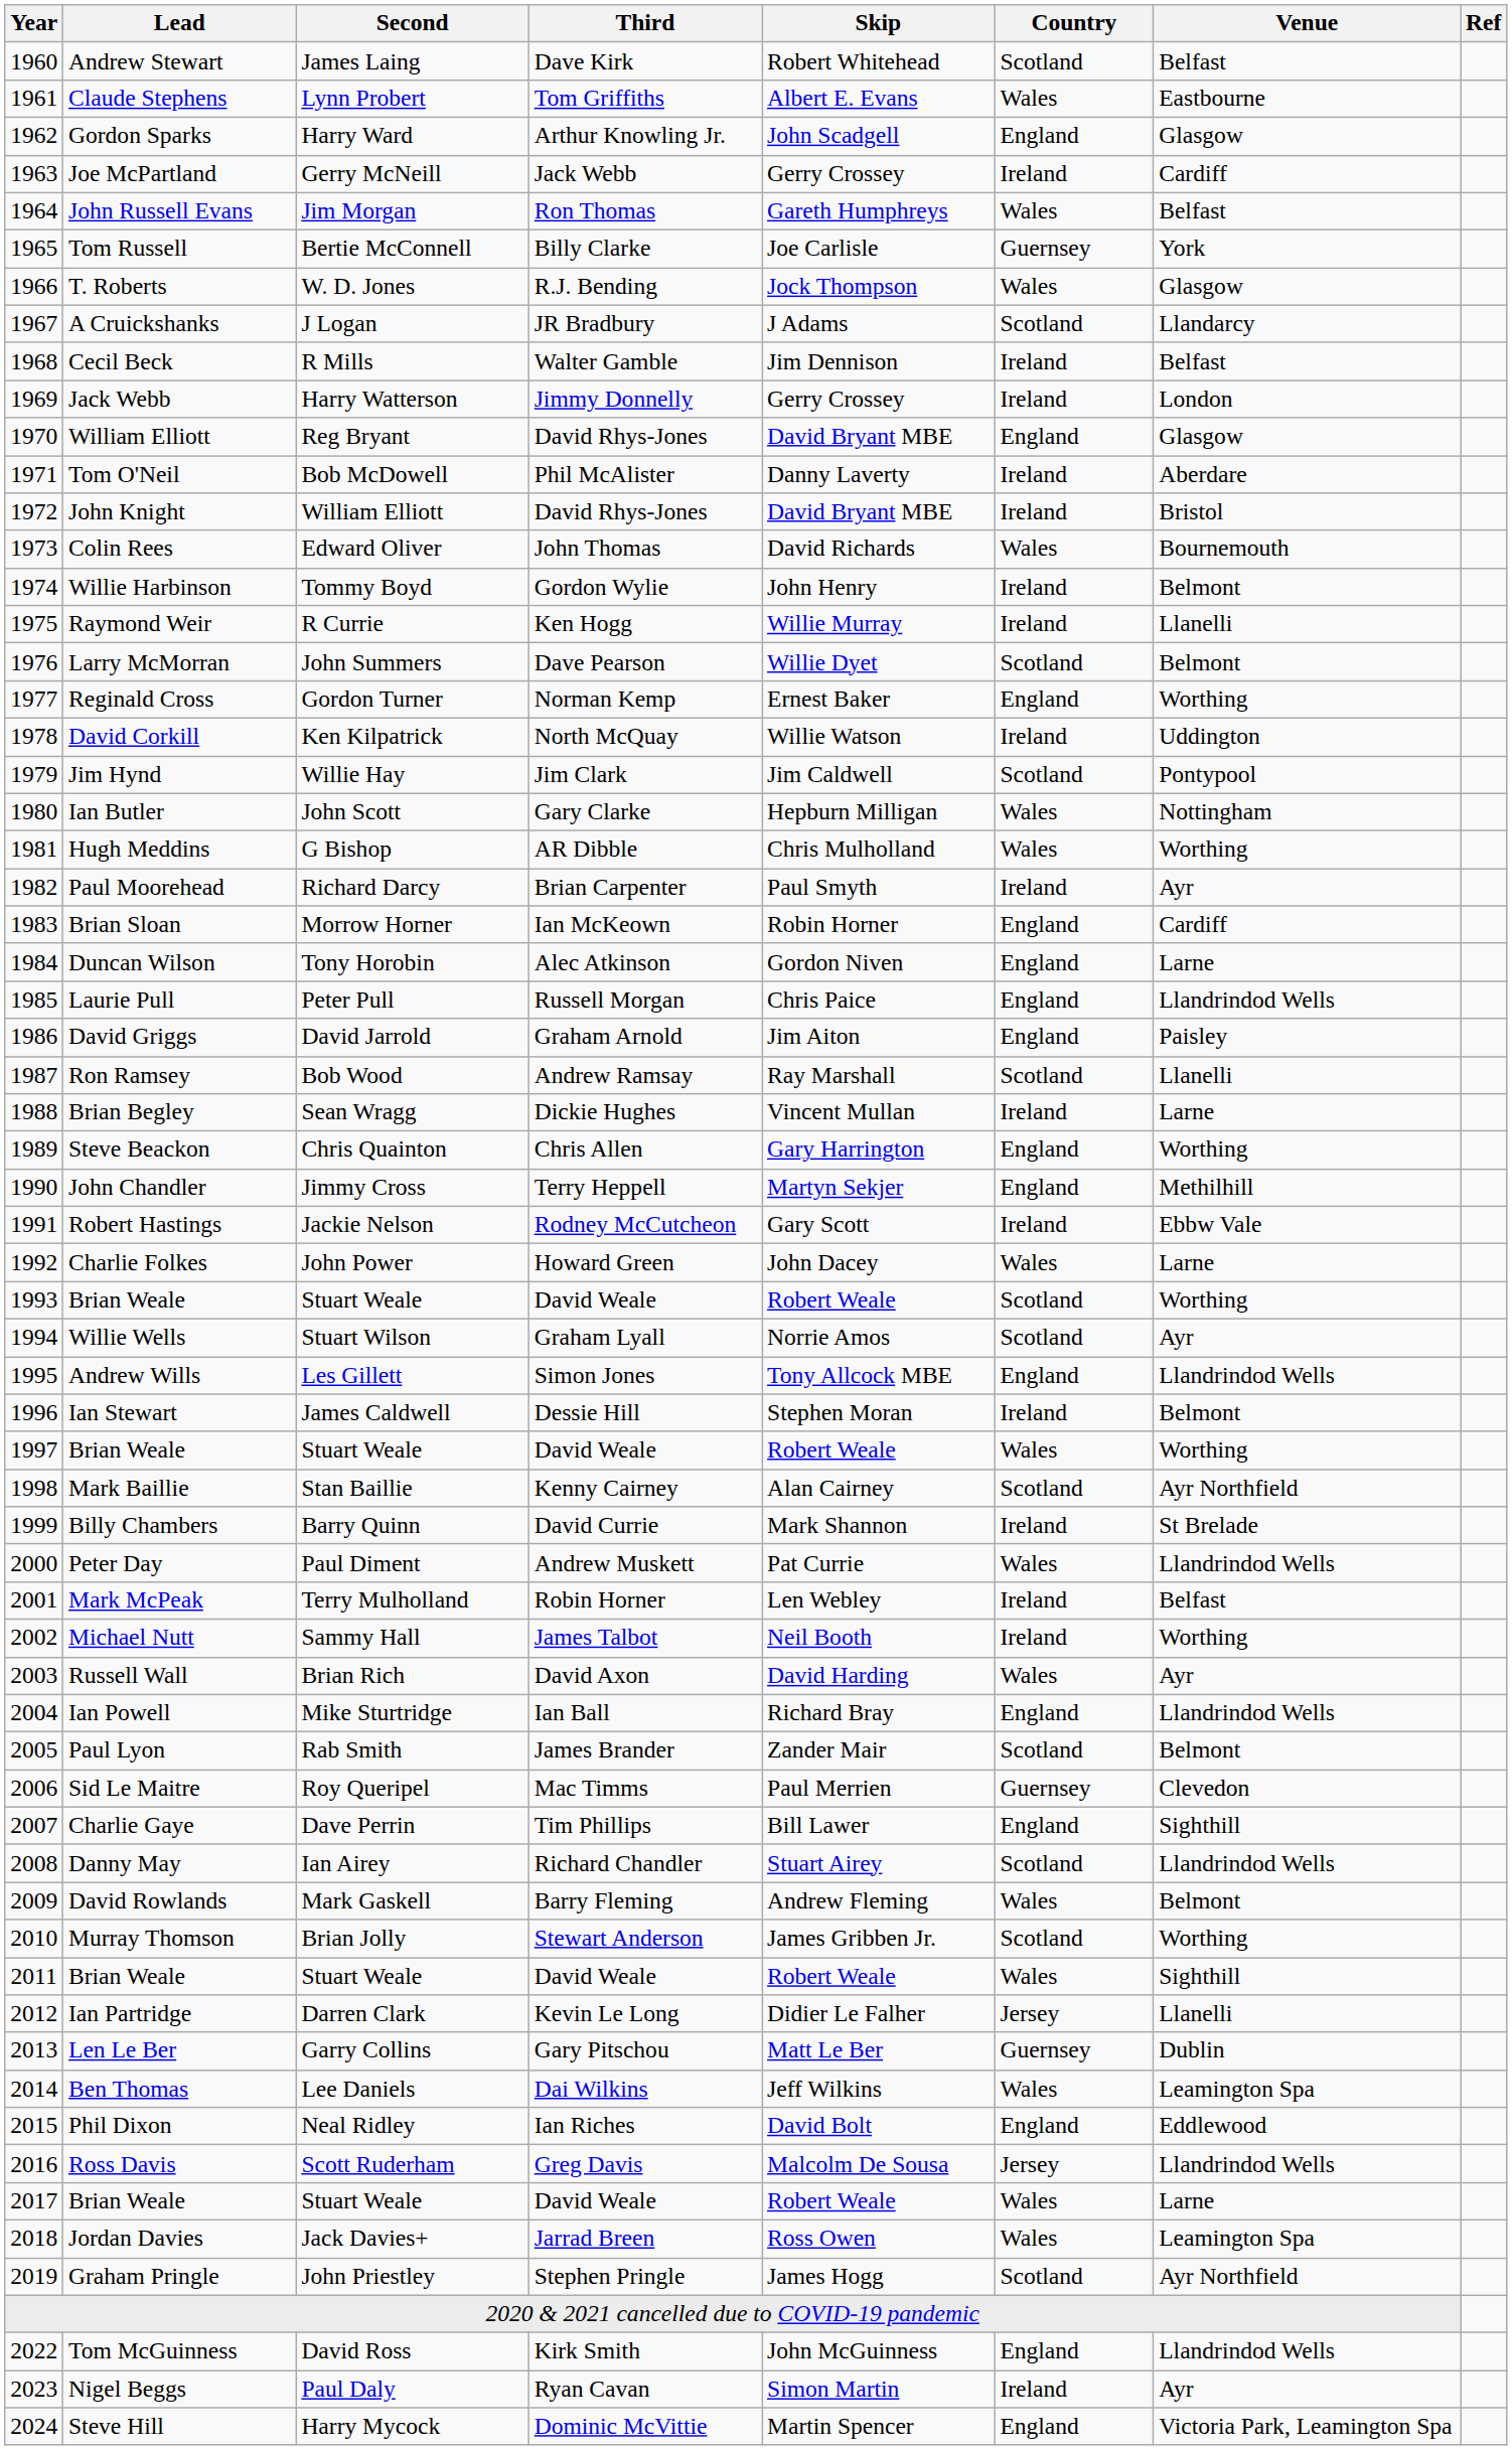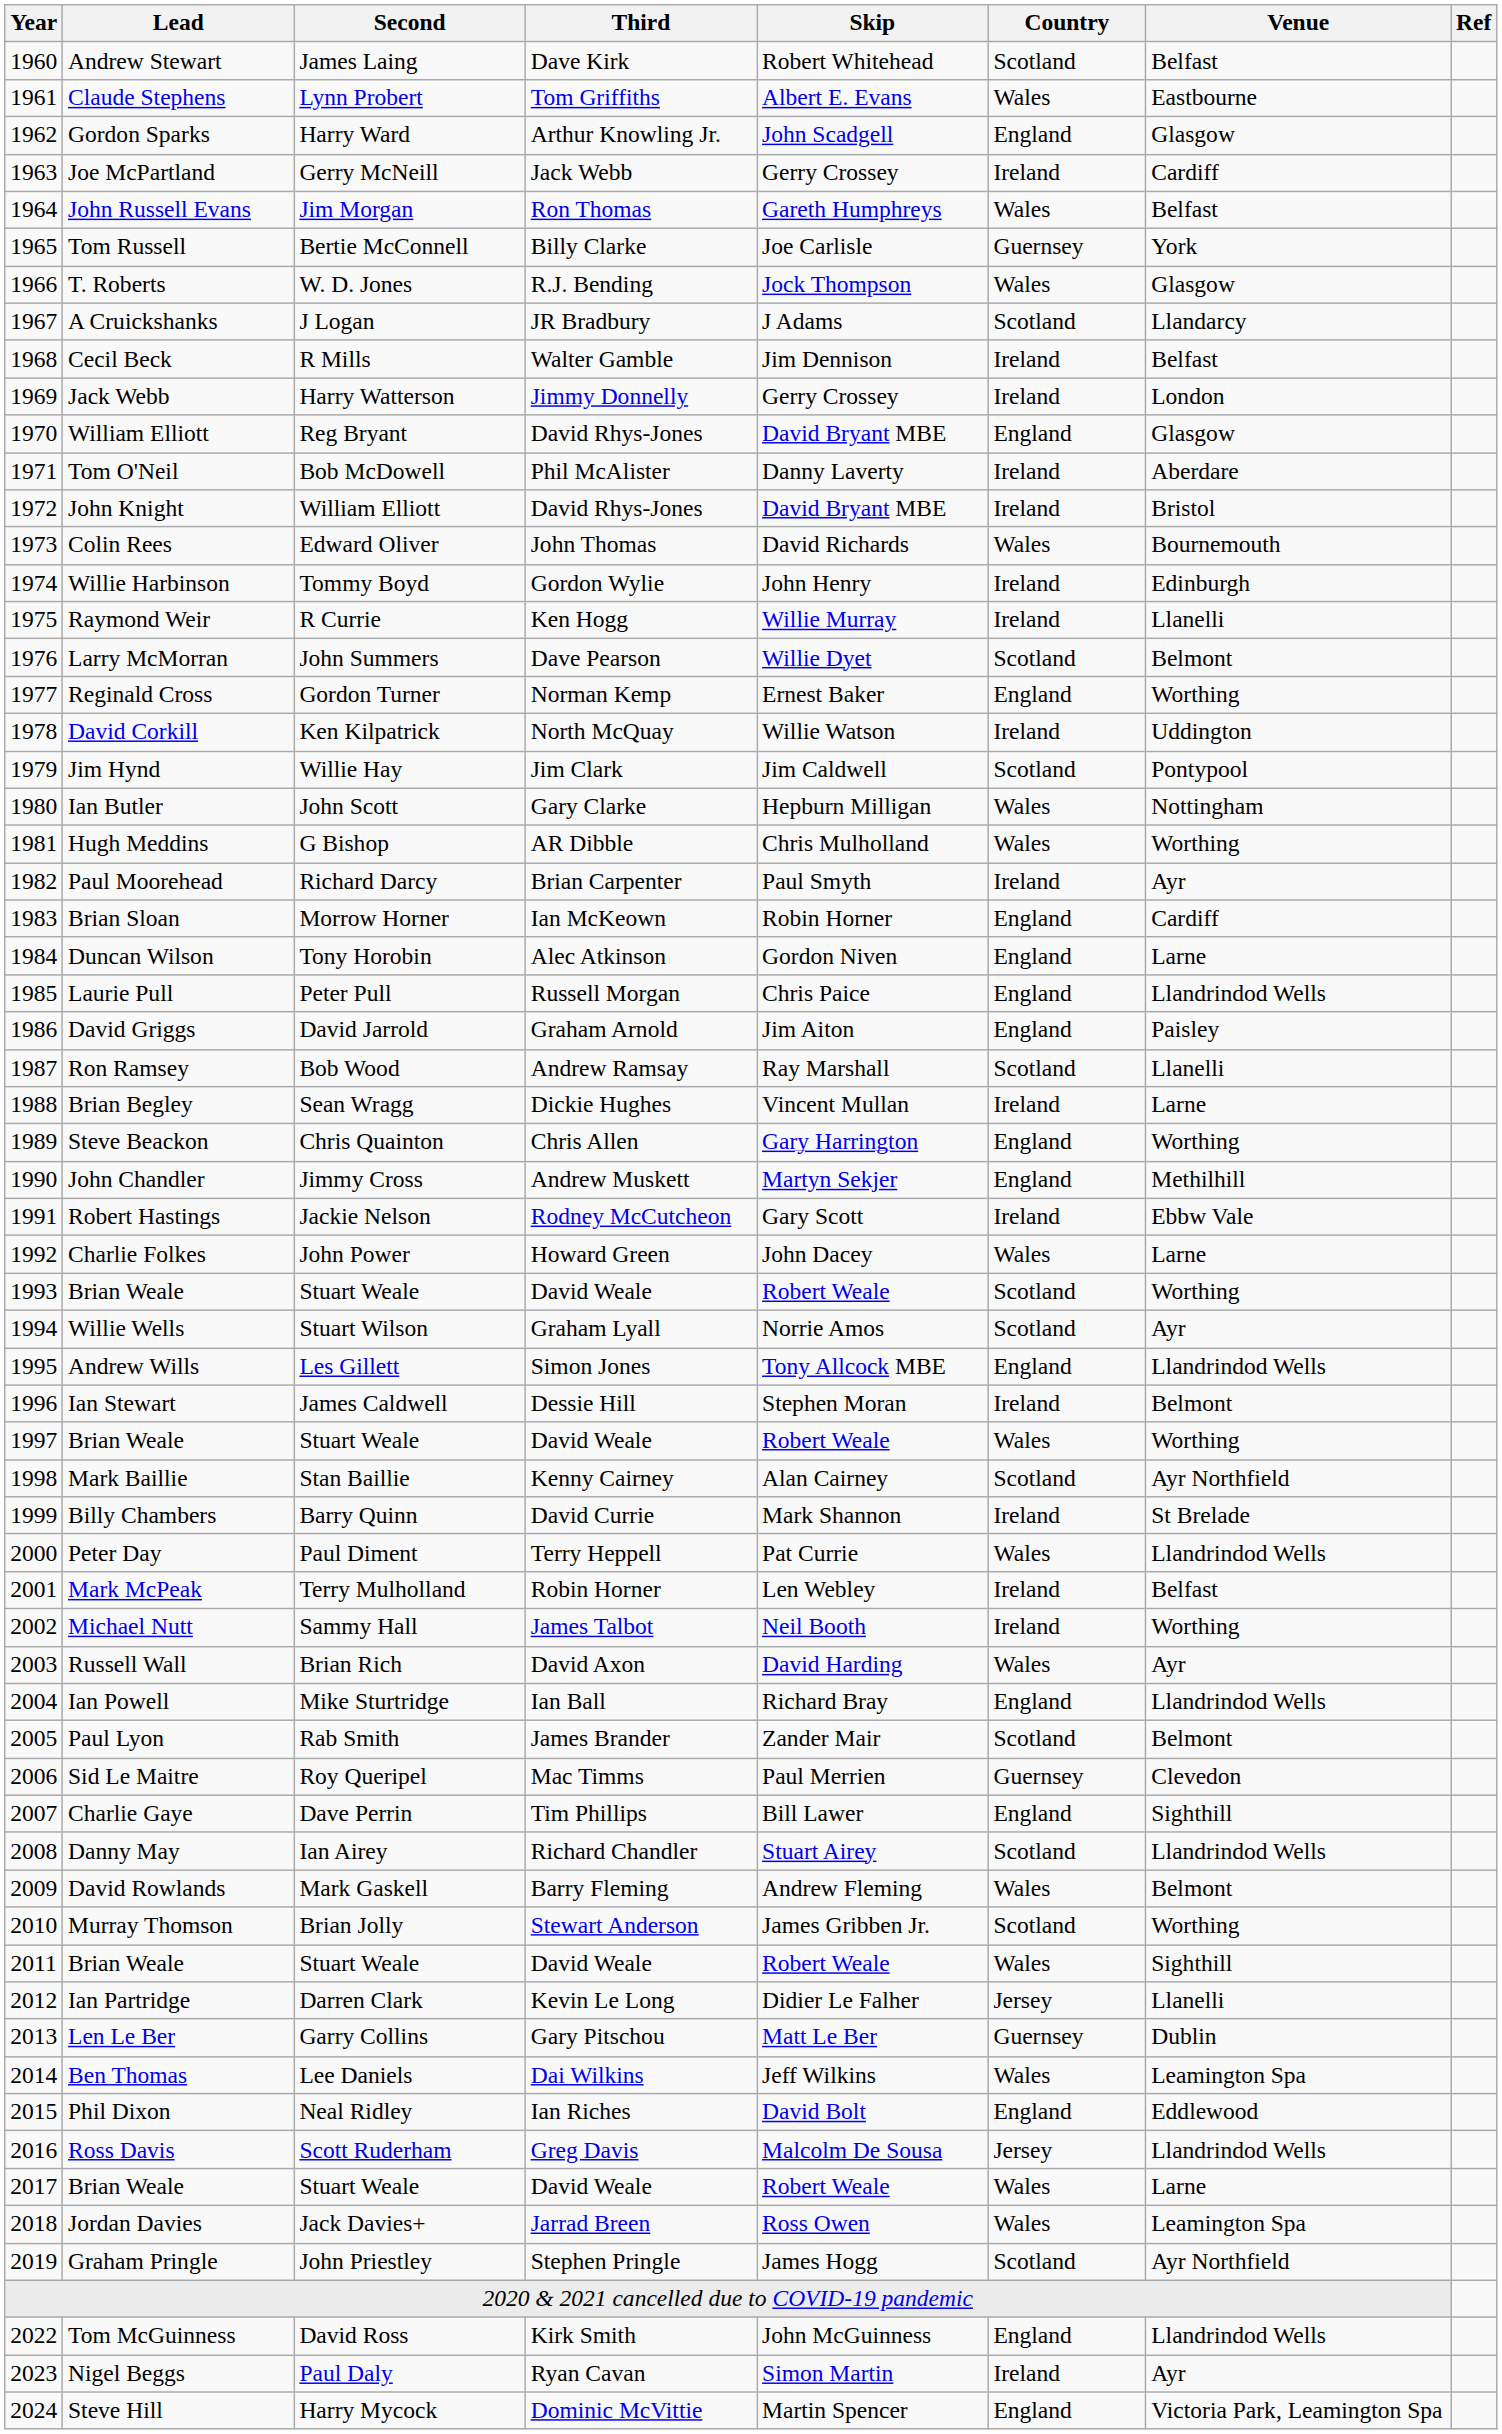Willie Harbinson | Venue: Belmont -> Edinburgh
John Chandler | Third: Terry Heppell -> Andrew Muskett
Peter Day | Third: Andrew Muskett -> Terry Heppell
